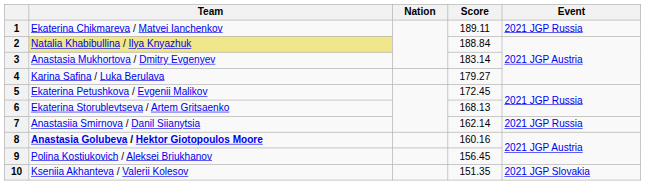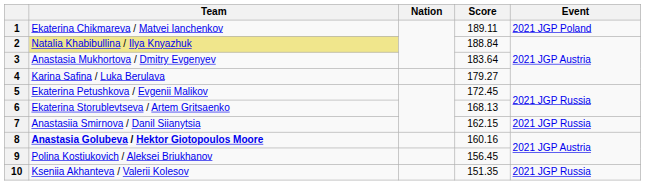1 | Event: 2021 JGP Russia -> 2021 JGP Poland
3 | Score: 183.14 -> 183.64
7 | Score: 162.14 -> 162.15
10 | Event: 2021 JGP Slovakia -> 2021 JGP Russia
